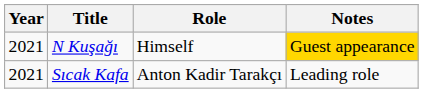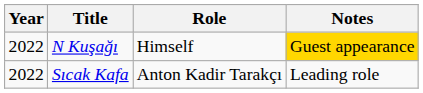N Kuşağı | Year: 2021 -> 2022
Sıcak Kafa | Year: 2021 -> 2022
